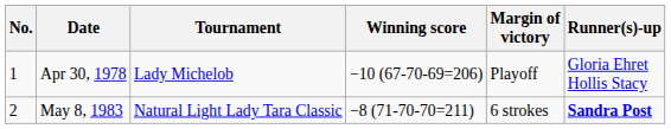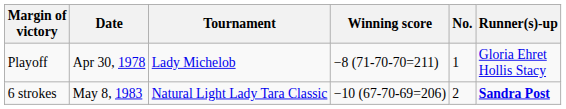columns swapped: No. <-> Margin of victory
Apr 30, 1978 | Winning score: −10 (67-70-69=206) -> −8 (71-70-70=211)
May 8, 1983 | Winning score: −8 (71-70-70=211) -> −10 (67-70-69=206)
